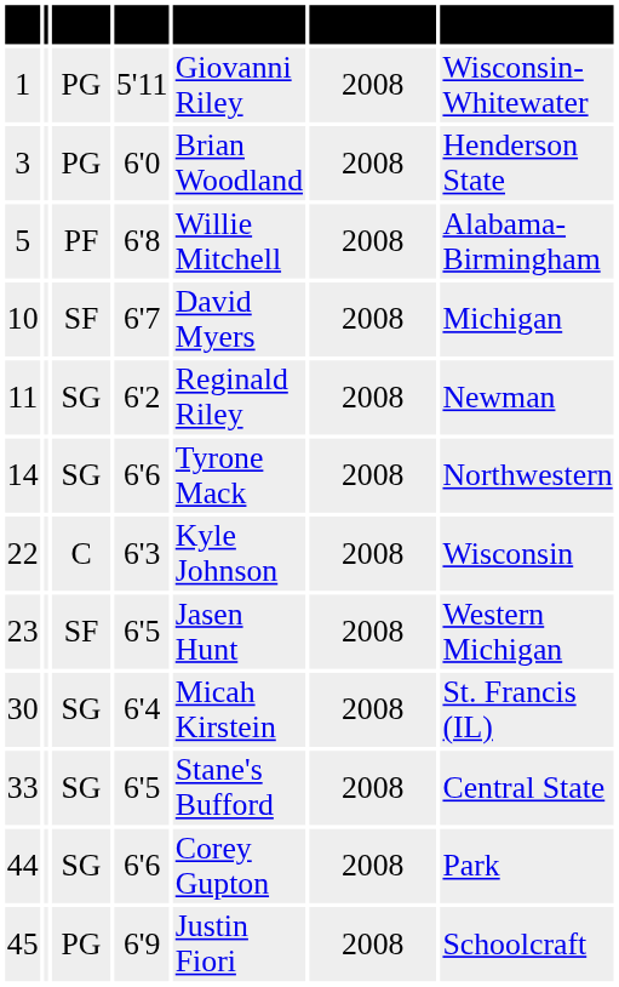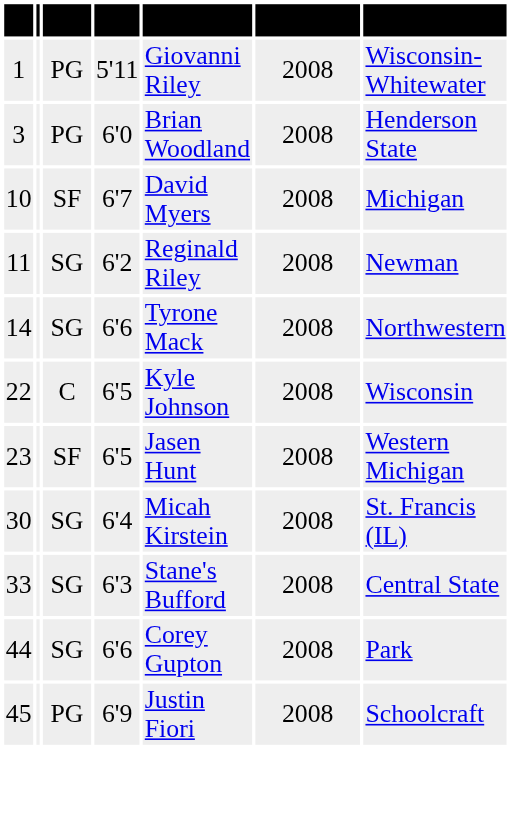- row: 5 | PF | 6'8 | Willie Mitchell | 2008 | Alabama-Birmingham
22 | Ht.: 6'3 -> 6'5
33 | Ht.: 6'5 -> 6'3
